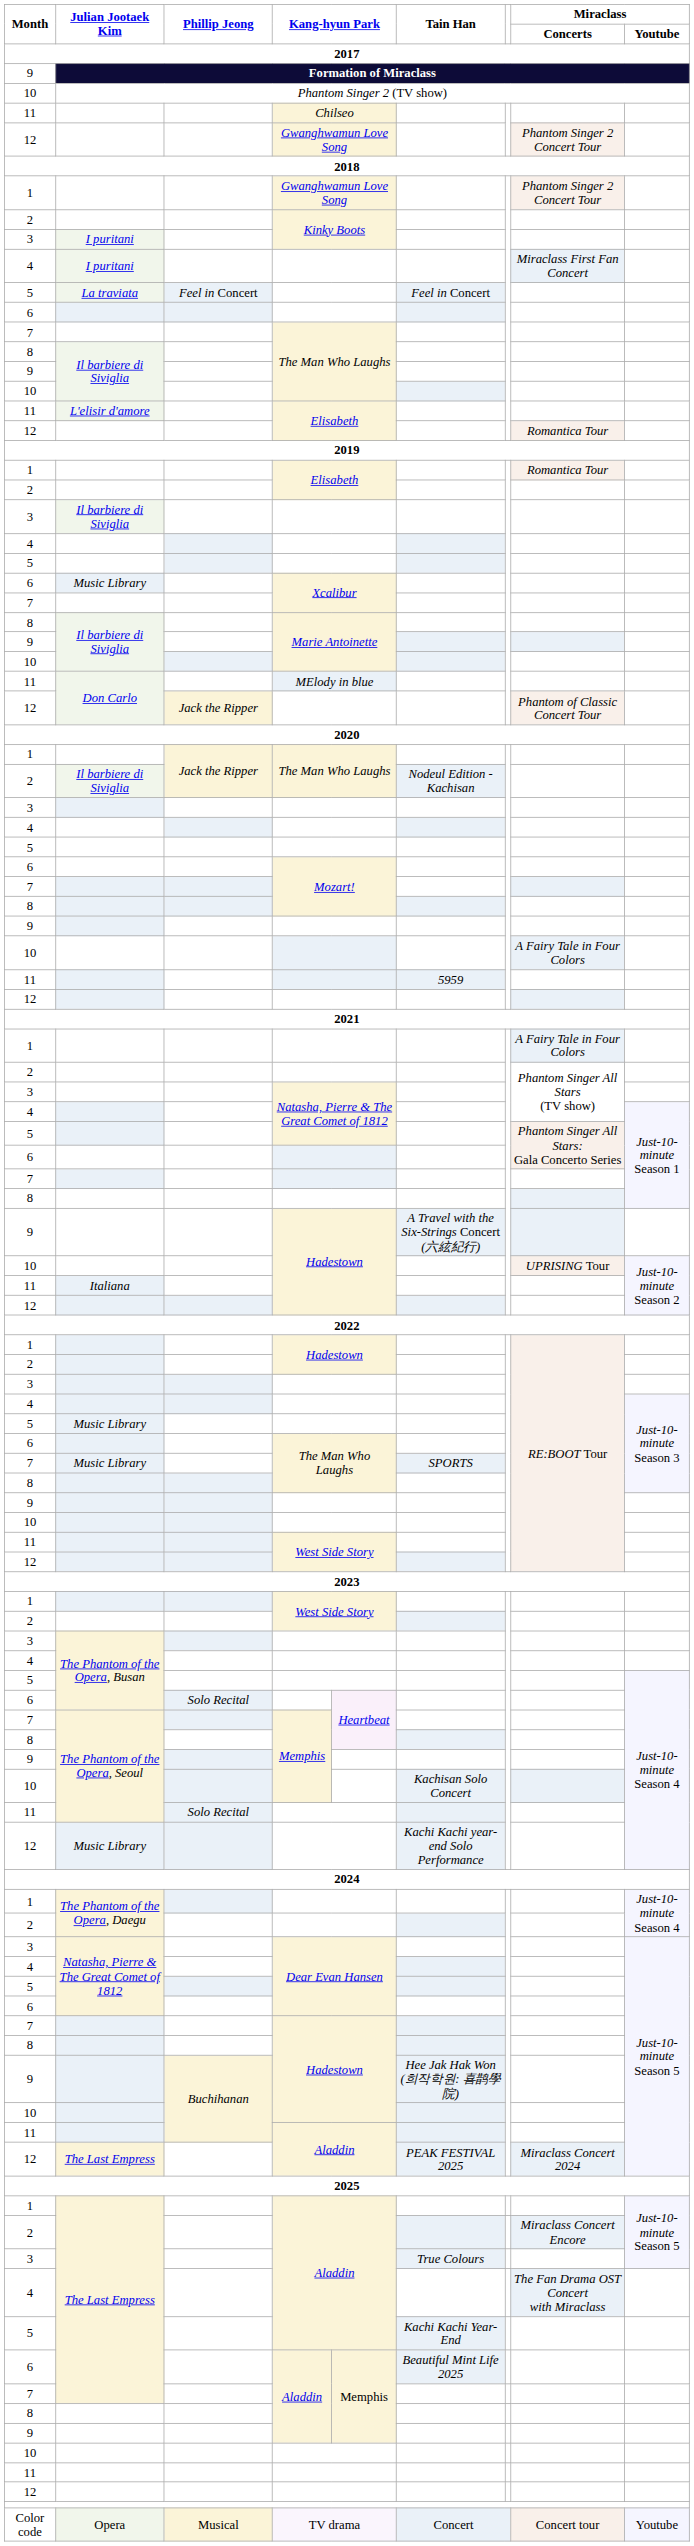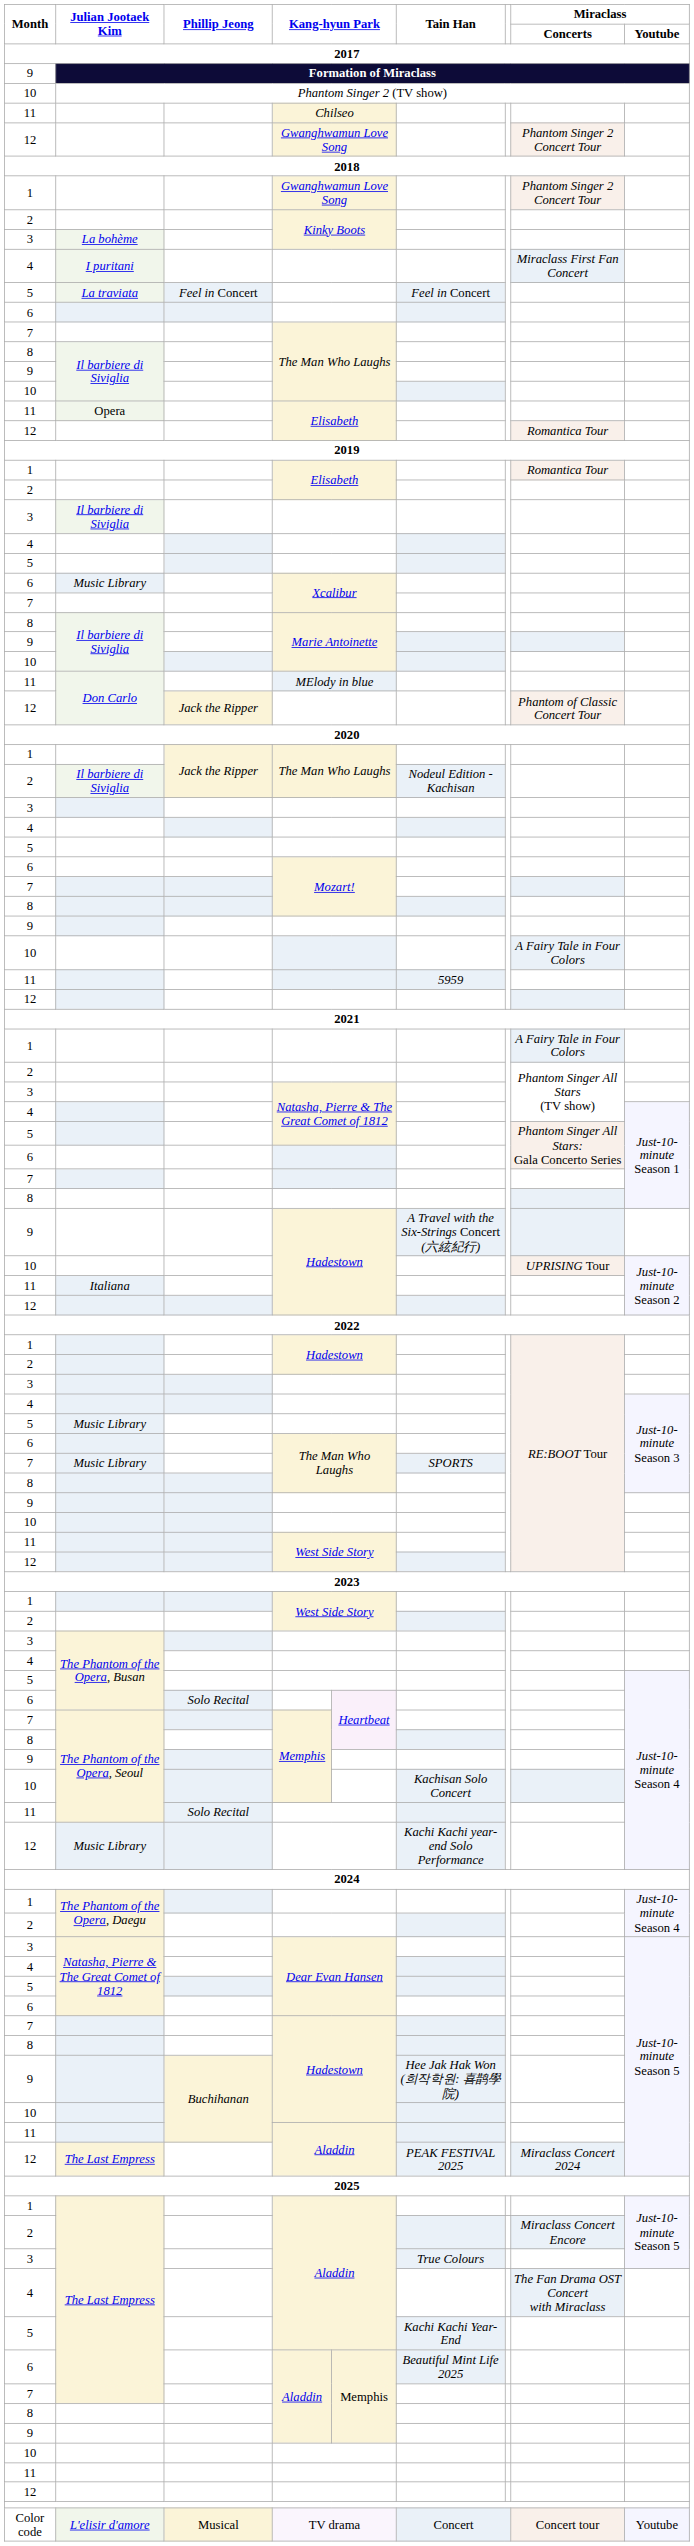3 / Kinky Boots | Julian Jootaek Kim: I puritani -> La bohème
11 / Elisabeth | Julian Jootaek Kim: L'elisir d'amore -> Opera
TV drama | Julian Jootaek Kim: Opera -> L'elisir d'amore
